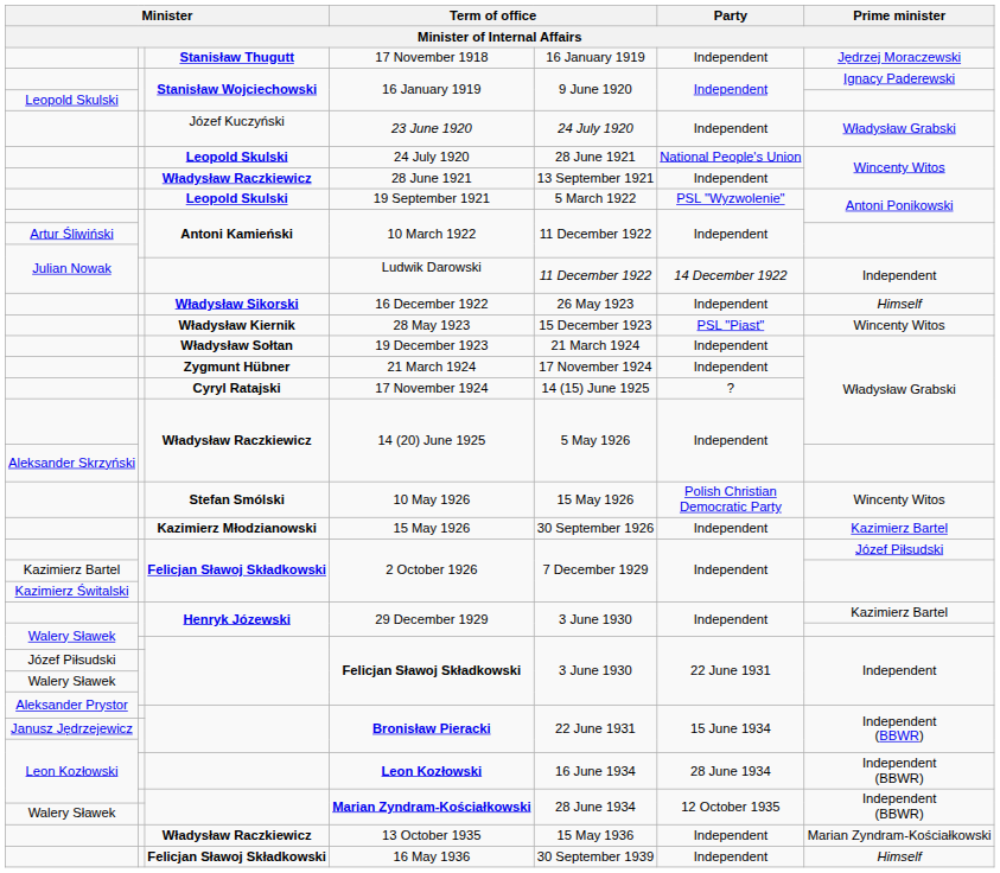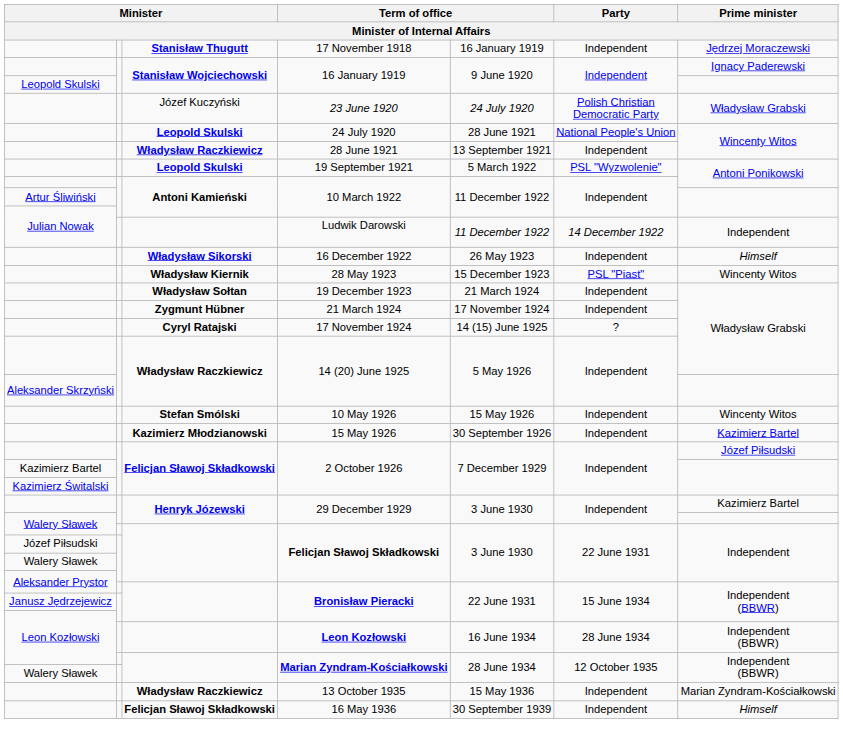23 June 1920 | Party: Independent -> Polish Christian Democratic Party
10 May 1926 | Party: Polish Christian Democratic Party -> Independent
